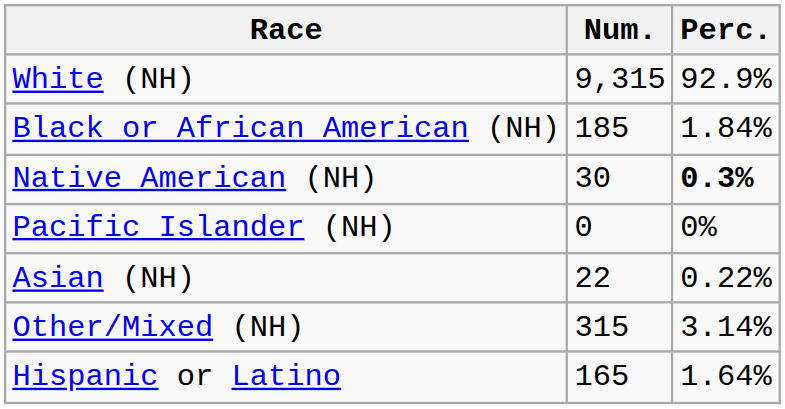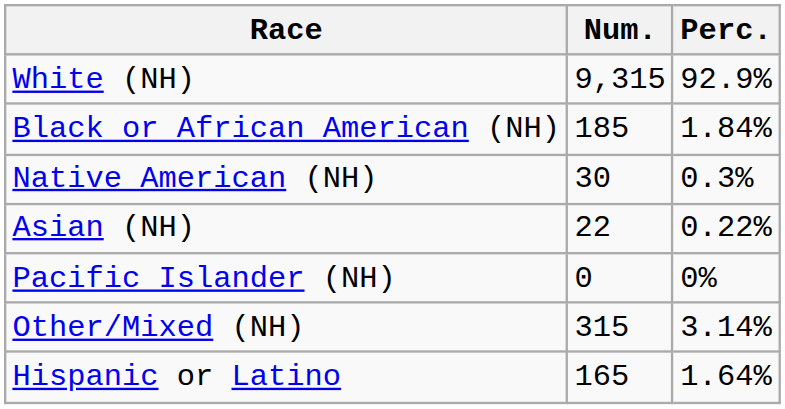Native American (NH) | Perc.: bold -> normal
rows swapped: Asian (NH) <-> Pacific Islander (NH)
